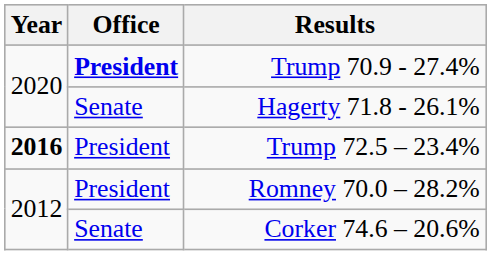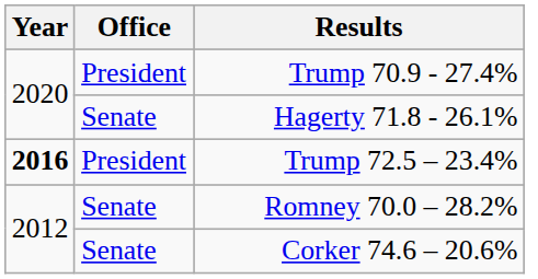Trump 70.9 - 27.4% | Office: bold -> normal
Romney 70.0 – 28.2% | Office: President -> Senate
